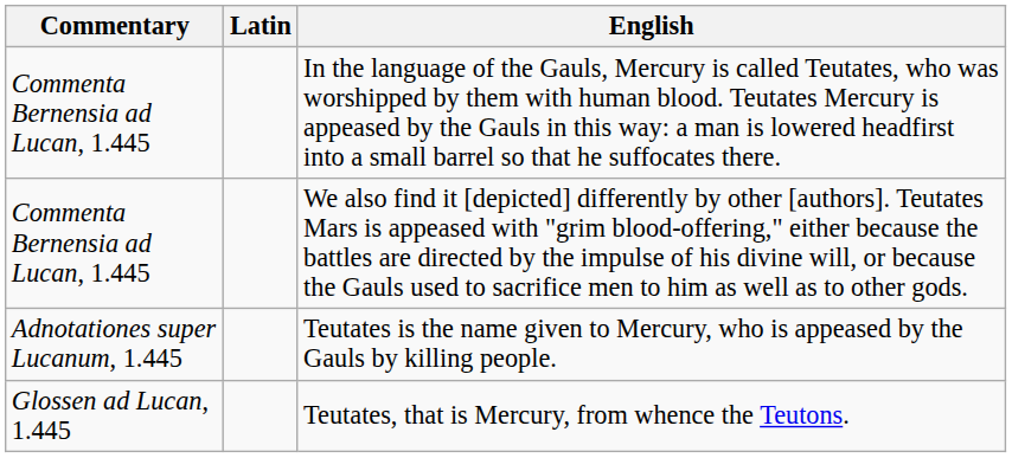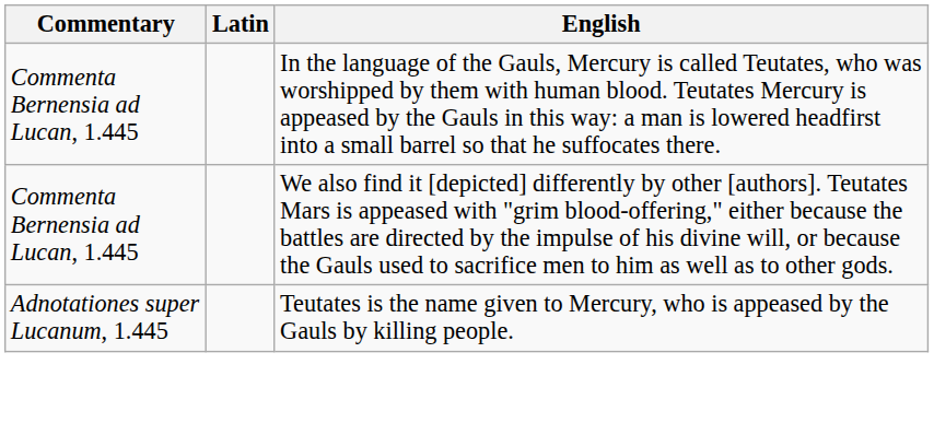- row: Glossen ad Lucan, 1.445 | Teutates, that is Mercury, from whence the Teutons.
